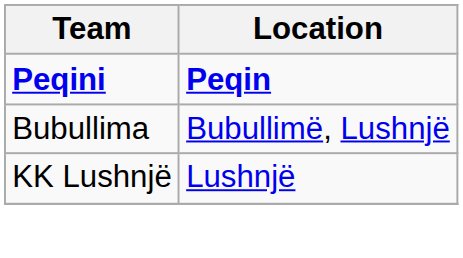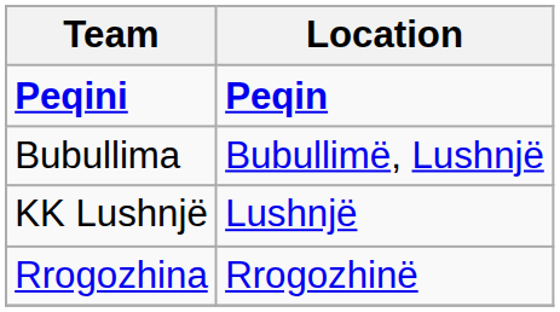+ row: Rrogozhina | Rrogozhinë
